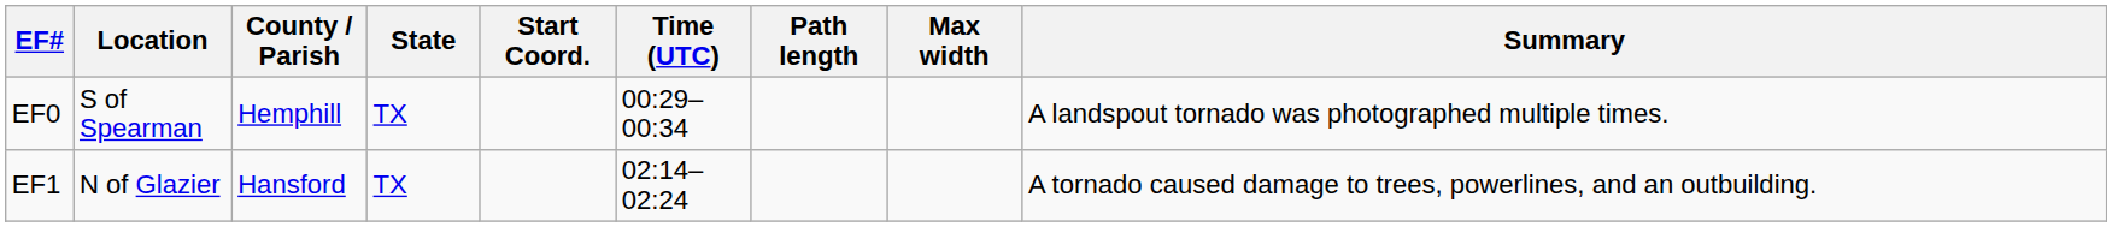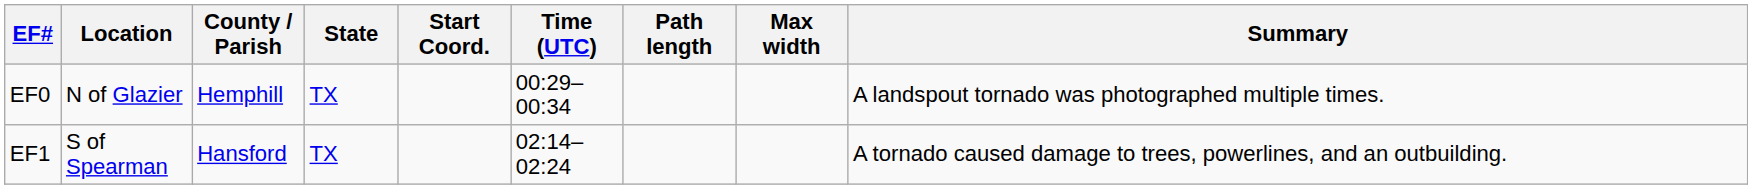EF0 | Location: S of Spearman -> N of Glazier
EF1 | Location: N of Glazier -> S of Spearman
